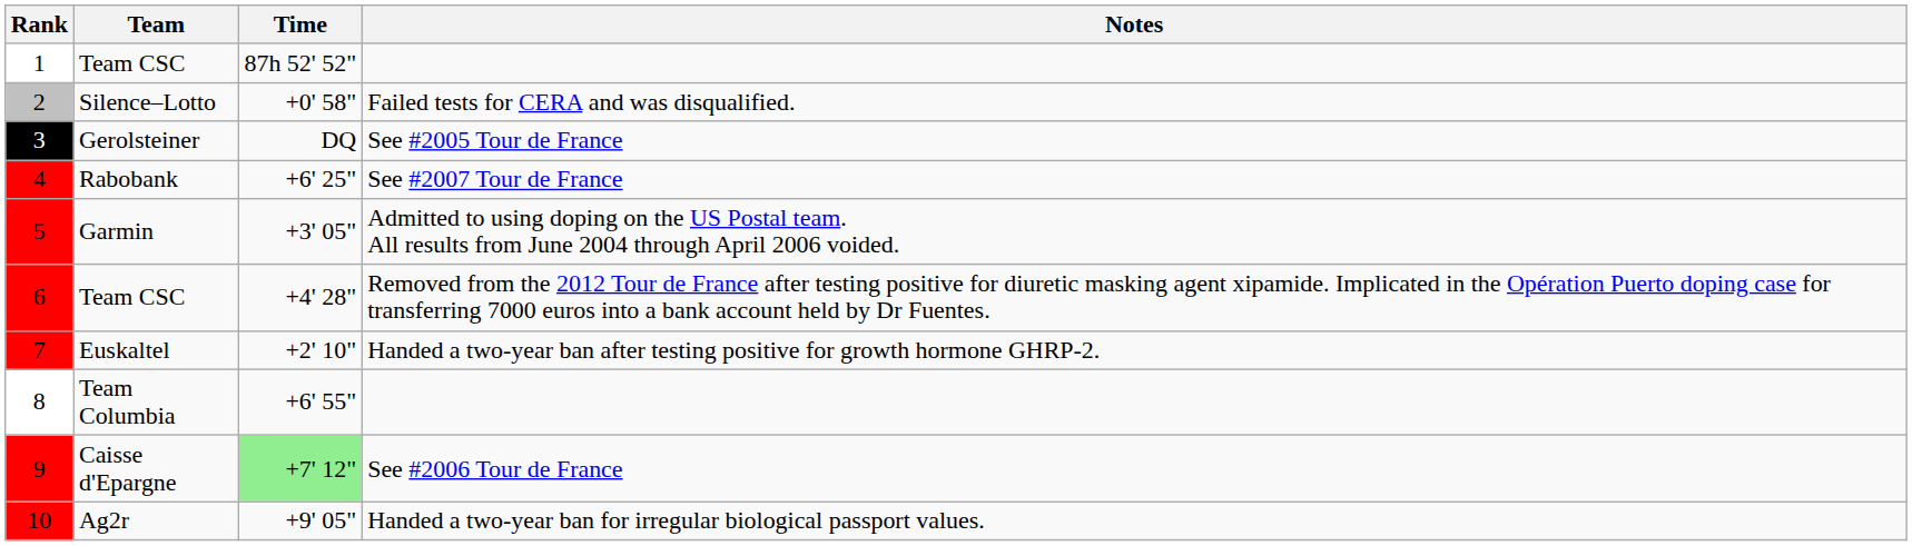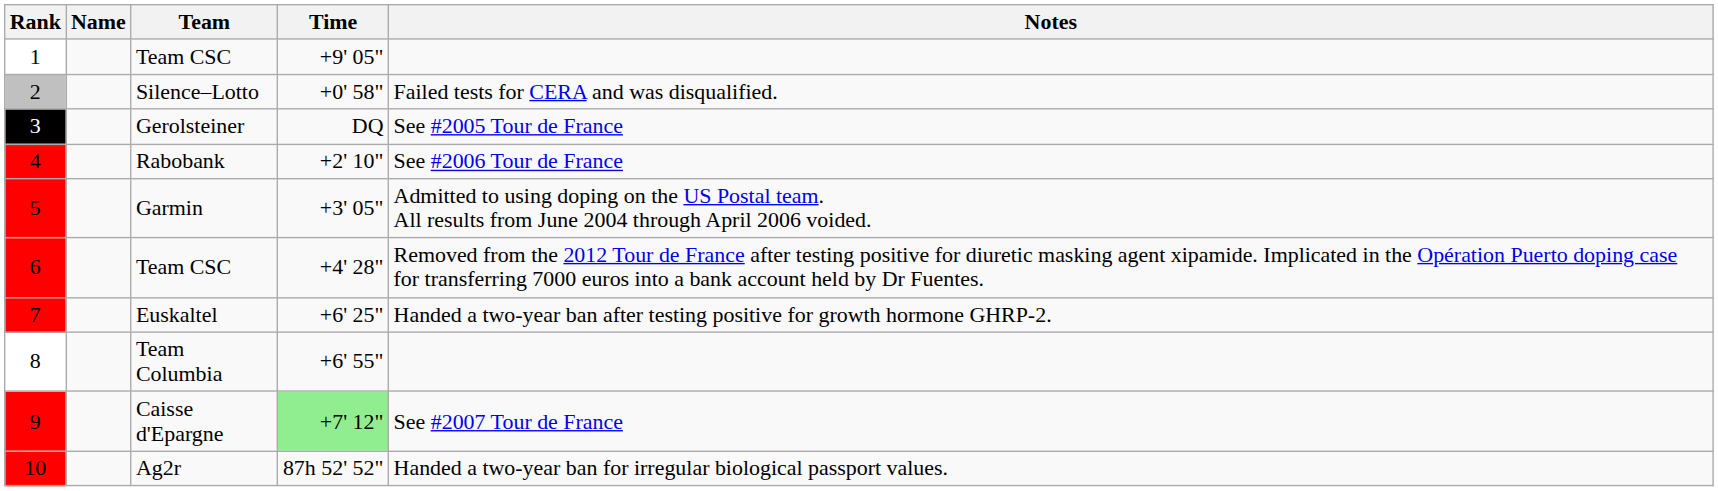+ column: Name
1 / Team CSC | Time: 87h 52' 52" -> +9' 05"
Rabobank | Time: +6' 25" -> +2' 10"
Rabobank | Notes: See #2007 Tour de France -> See #2006 Tour de France
Euskaltel | Time: +2' 10" -> +6' 25"
Caisse d'Epargne | Notes: See #2006 Tour de France -> See #2007 Tour de France
Ag2r | Time: +9' 05" -> 87h 52' 52"
